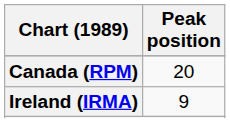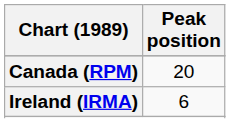Ireland (IRMA) | Peak position: 9 -> 6
